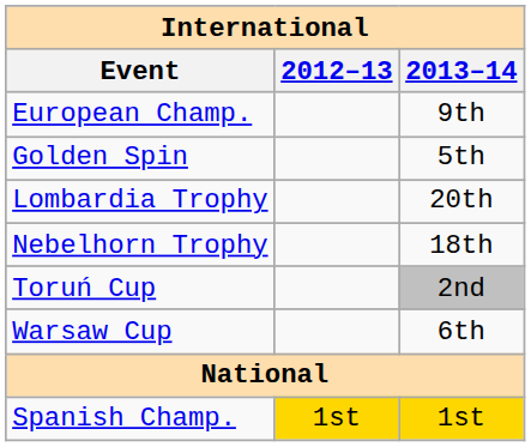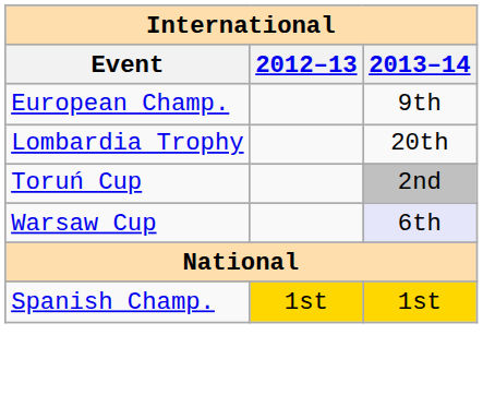- row: Golden Spin | 5th
- row: Nebelhorn Trophy | 18th
Warsaw Cup | 2013–14: no background -> lavender background
